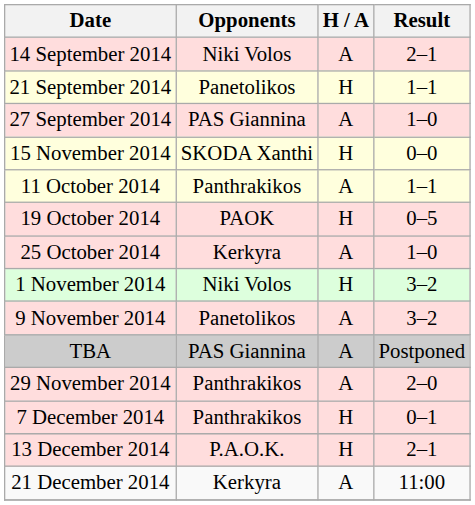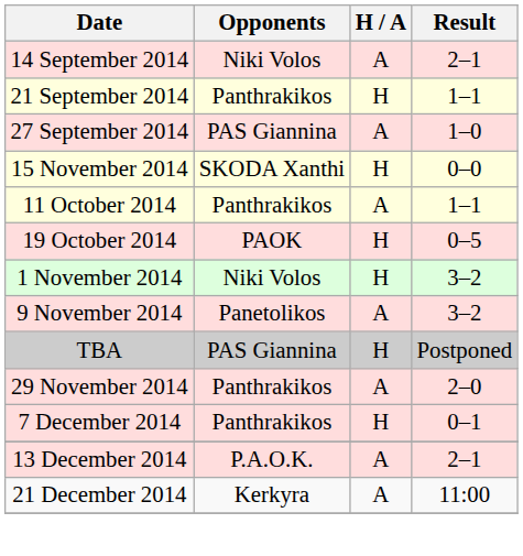21 September 2014 | Opponents: Panetolikos -> Panthrakikos
- row: 25 October 2014 | Kerkyra | A | 1–0
TBA | H / A: A -> H
13 December 2014 | H / A: H -> A
